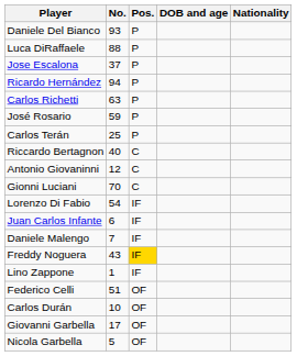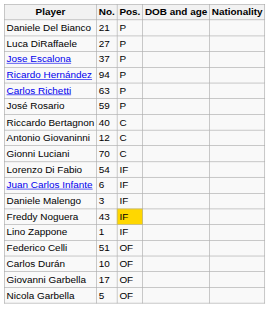Daniele Del Bianco | No.: 93 -> 21
Luca DiRaffaele | No.: 88 -> 27
- row: Carlos Terán | 25 | P
Daniele Malengo | No.: 7 -> 3
